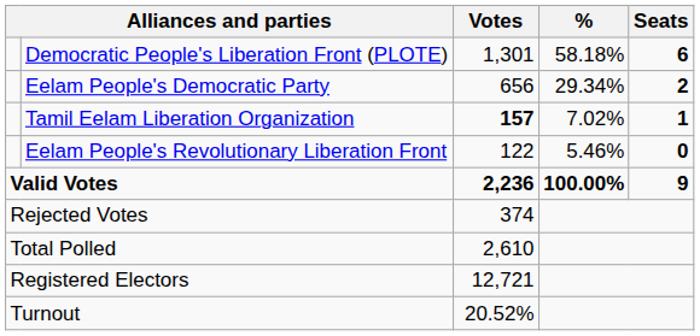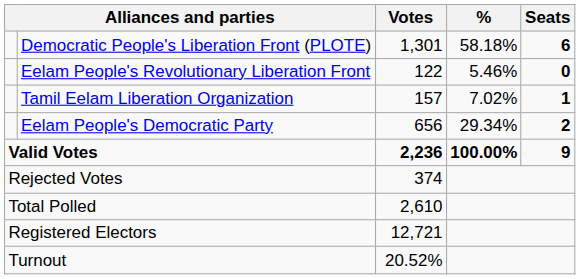rows swapped: Eelam People's Democratic Party <-> Eelam People's Revolutionary Liberation Front
Tamil Eelam Liberation Organization | Votes: bold -> normal
